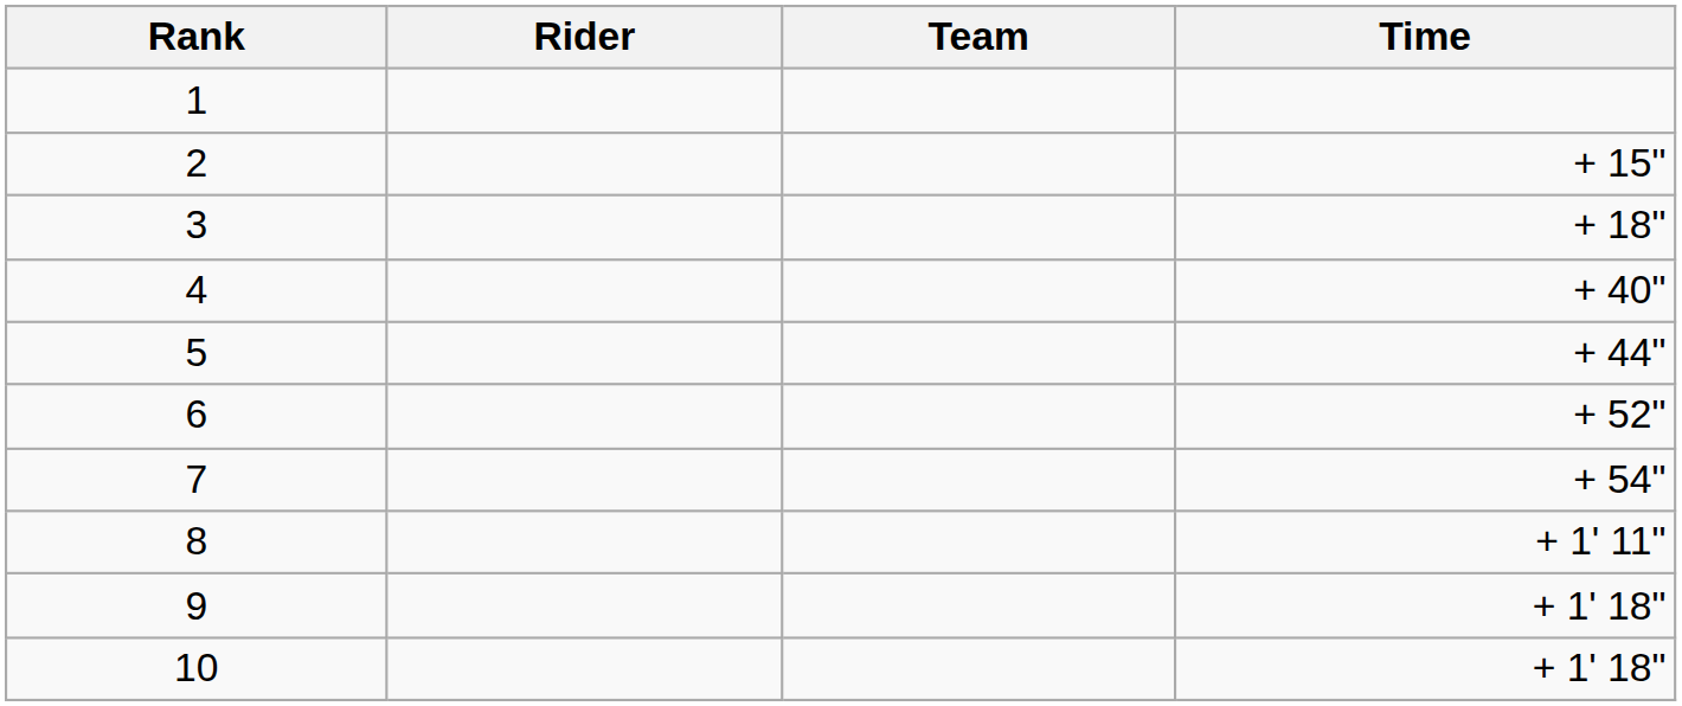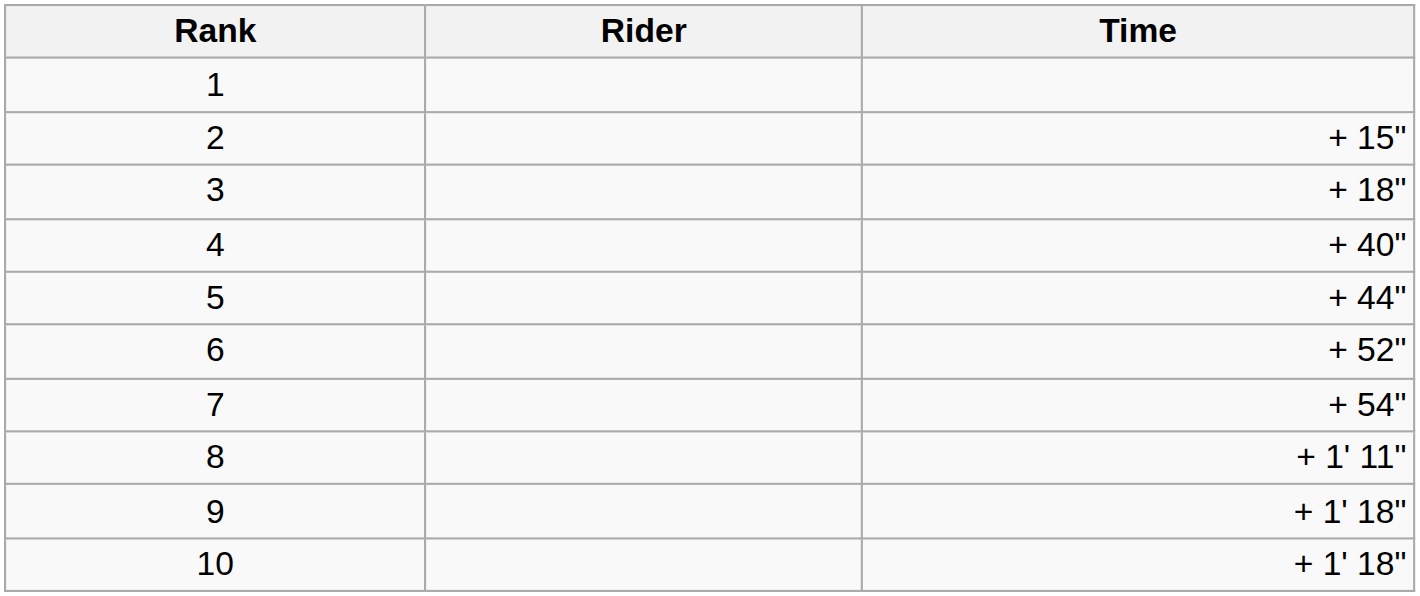- column: Team
